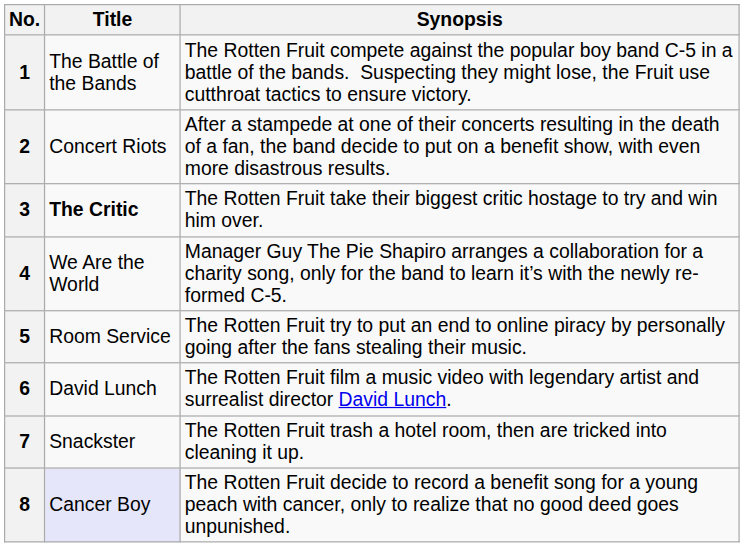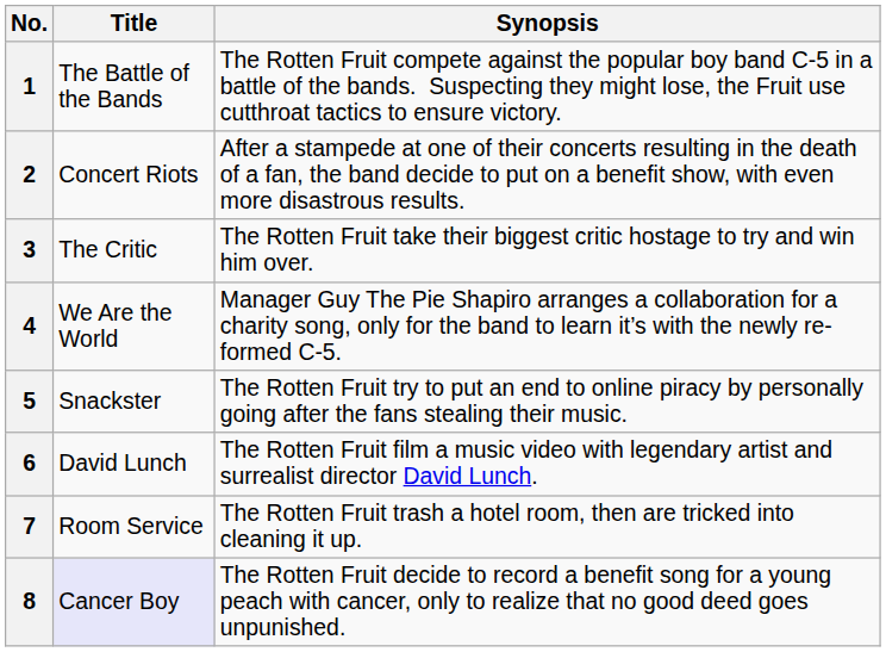3 | Title: bold -> normal
5 | Title: Room Service -> Snackster
7 | Title: Snackster -> Room Service
